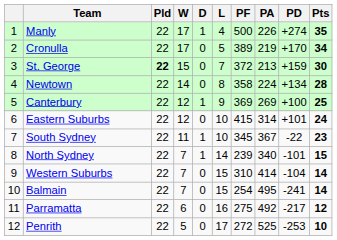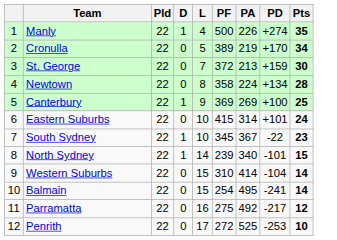- column: W | 17 | 17 | 15 | 14 | 12 | 12 | 11 | 7 | 7 | 7 | 6 | 5
St. George | Pld: bold -> normal
